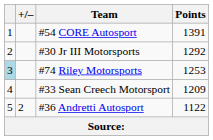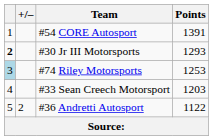#30 Jr III Motorsports | column 1: normal -> bold
#30 Jr III Motorsports | Points: 1292 -> 1293
#33 Sean Creech Motorsport | Points: 1209 -> 1203
